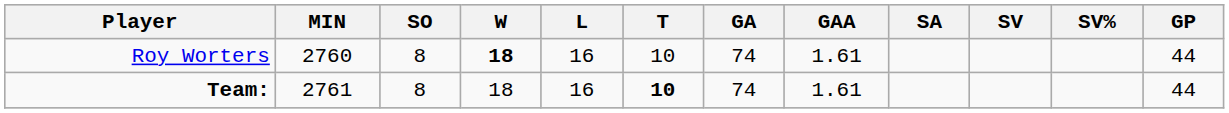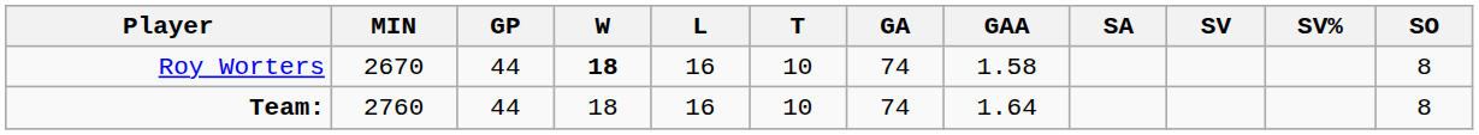columns swapped: GP <-> SO
Roy Worters | MIN: 2760 -> 2670
Roy Worters | GAA: 1.61 -> 1.58
Team: | MIN: 2761 -> 2760
Team: | T: bold -> normal
Team: | GAA: 1.61 -> 1.64
